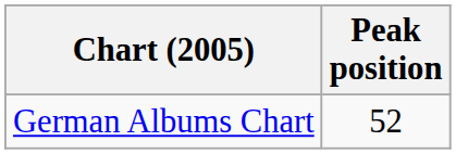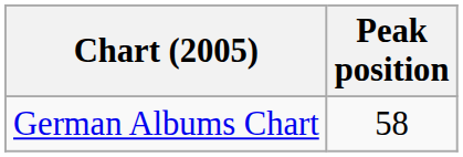German Albums Chart | Peak position: 52 -> 58
